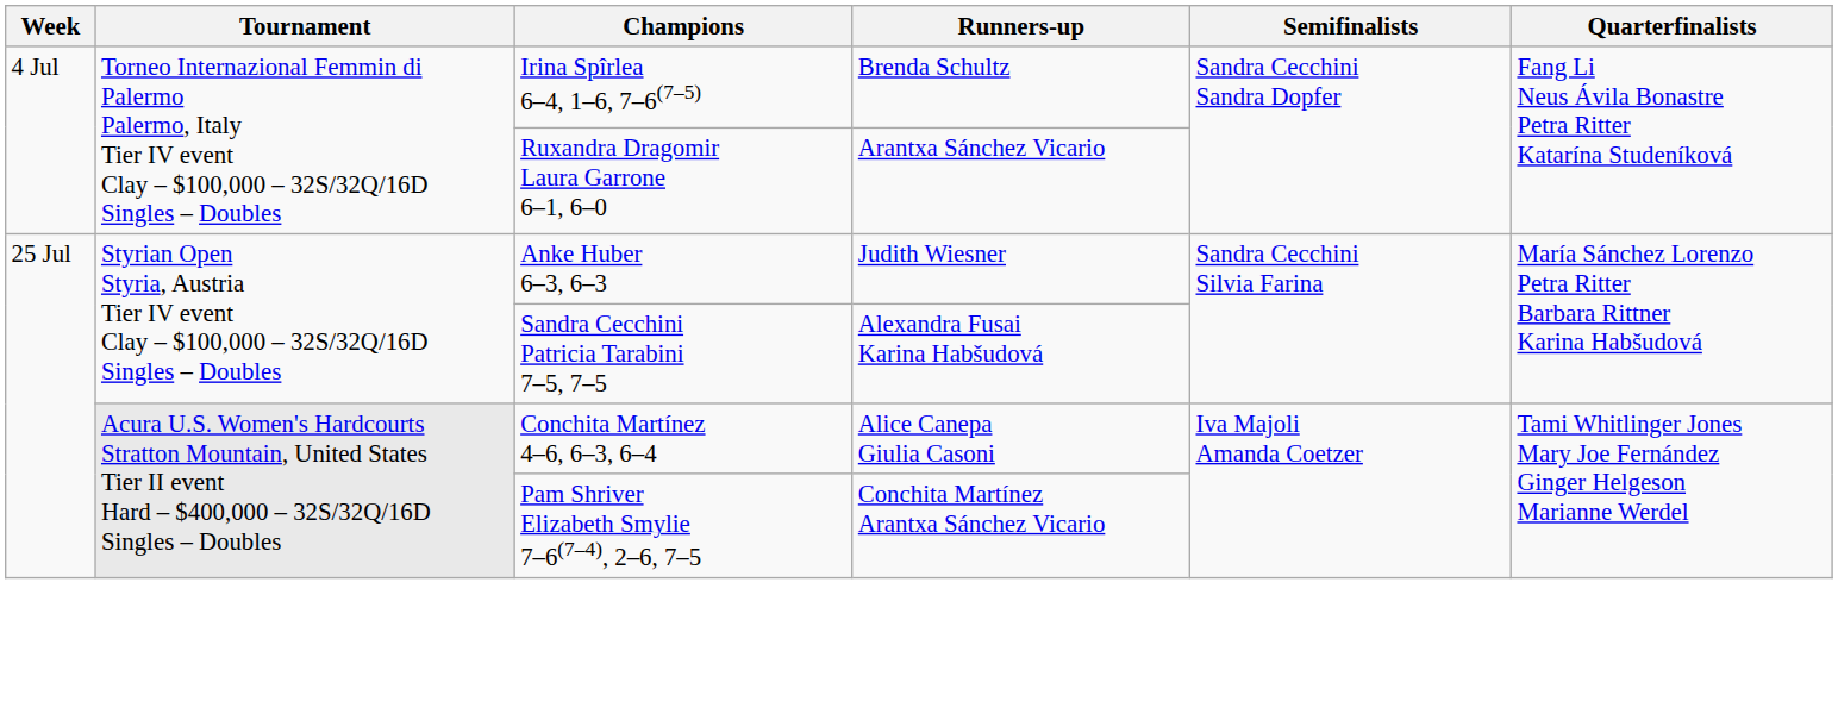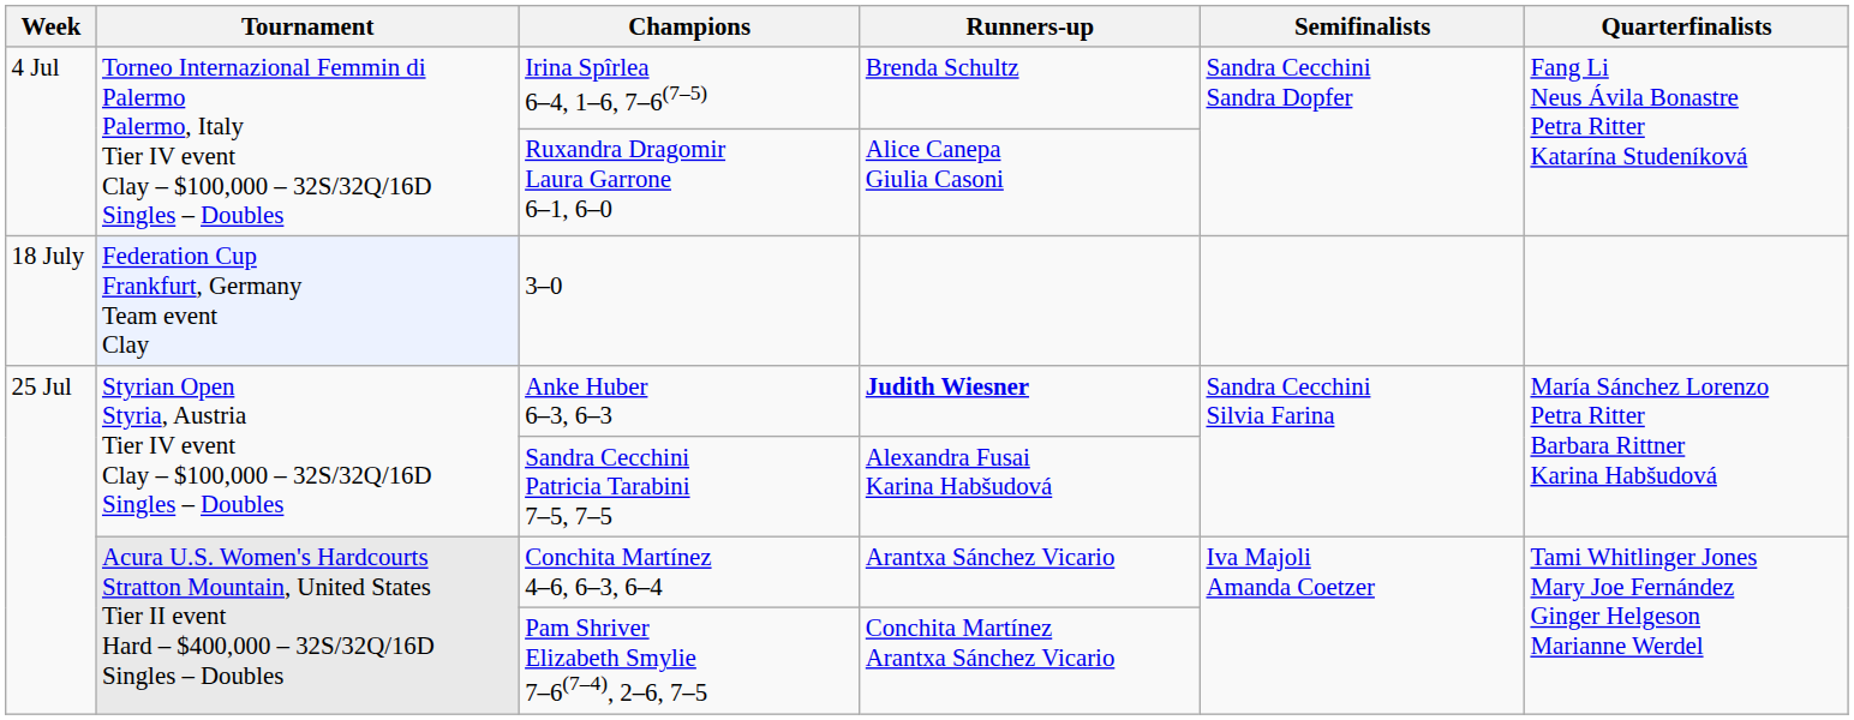Ruxandra Dragomir Laura Garrone 6–1, 6–0 | Runners-up: Arantxa Sánchez Vicario -> Alice Canepa Giulia Casoni
+ row: 18 July | Federation Cup Frankfurt, Germany Team event Clay | 3–0
Anke Huber 6–3, 6–3 | Runners-up: normal -> bold
Conchita Martínez 4–6, 6–3, 6–4 | Runners-up: Alice Canepa Giulia Casoni -> Arantxa Sánchez Vicario
